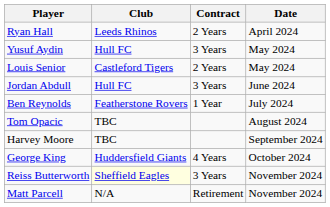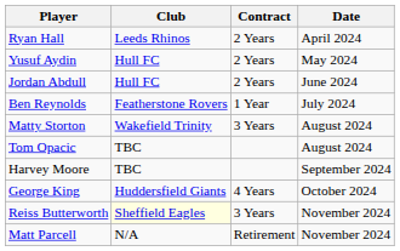Yusuf Aydin | Contract: 3 Years -> 2 Years
- row: Louis Senior | Castleford Tigers | 2 Years | May 2024
Jordan Abdull | Contract: 3 Years -> 2 Years
+ row: Matty Storton | Wakefield Trinity | 3 Years | August 2024
